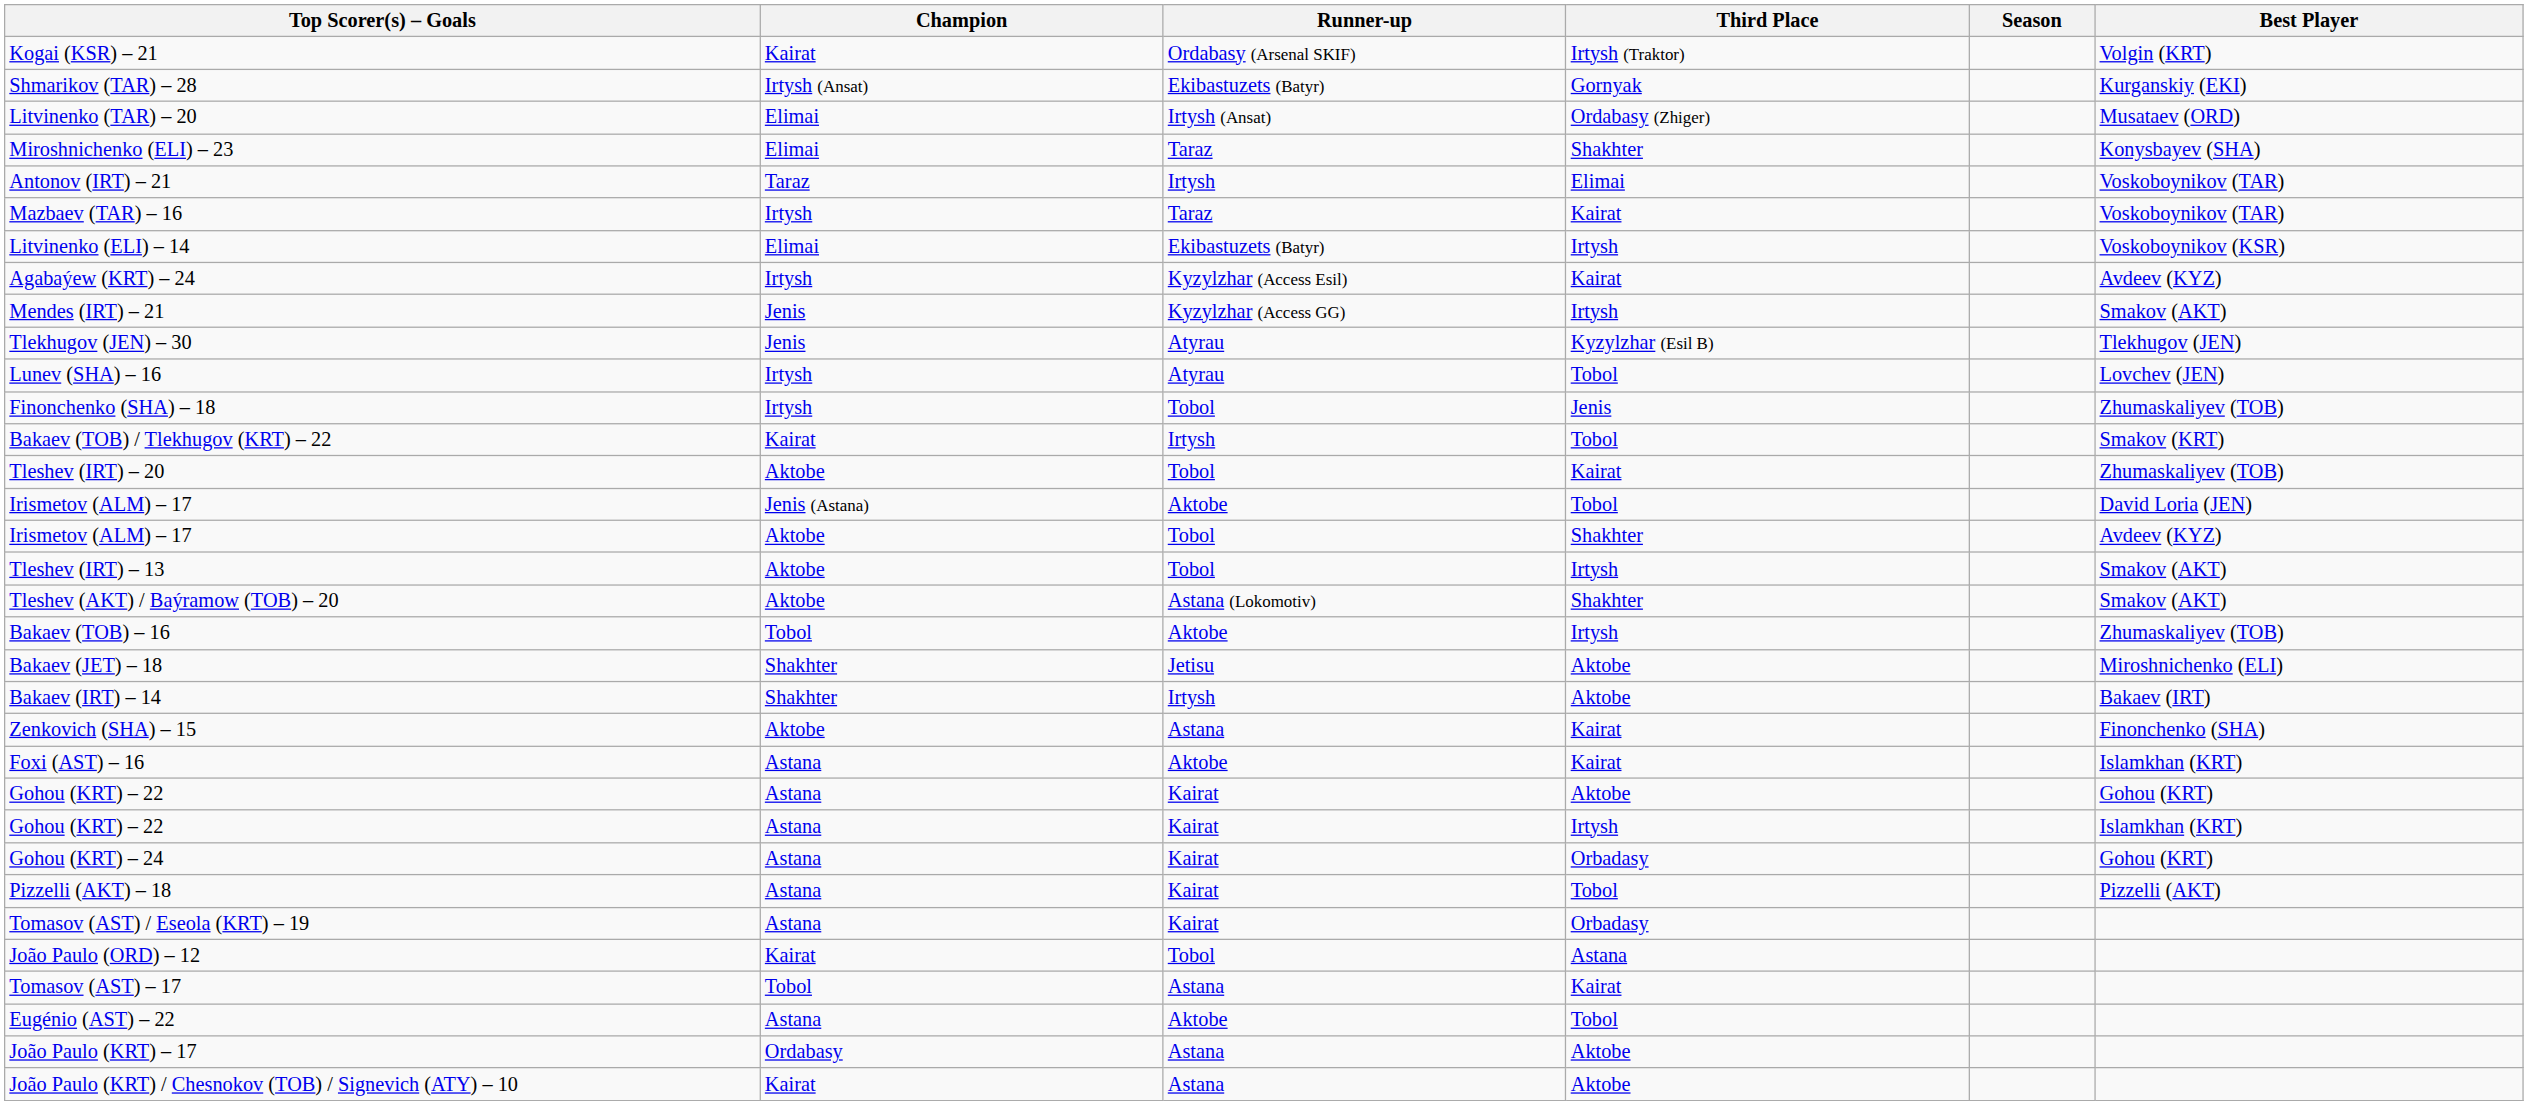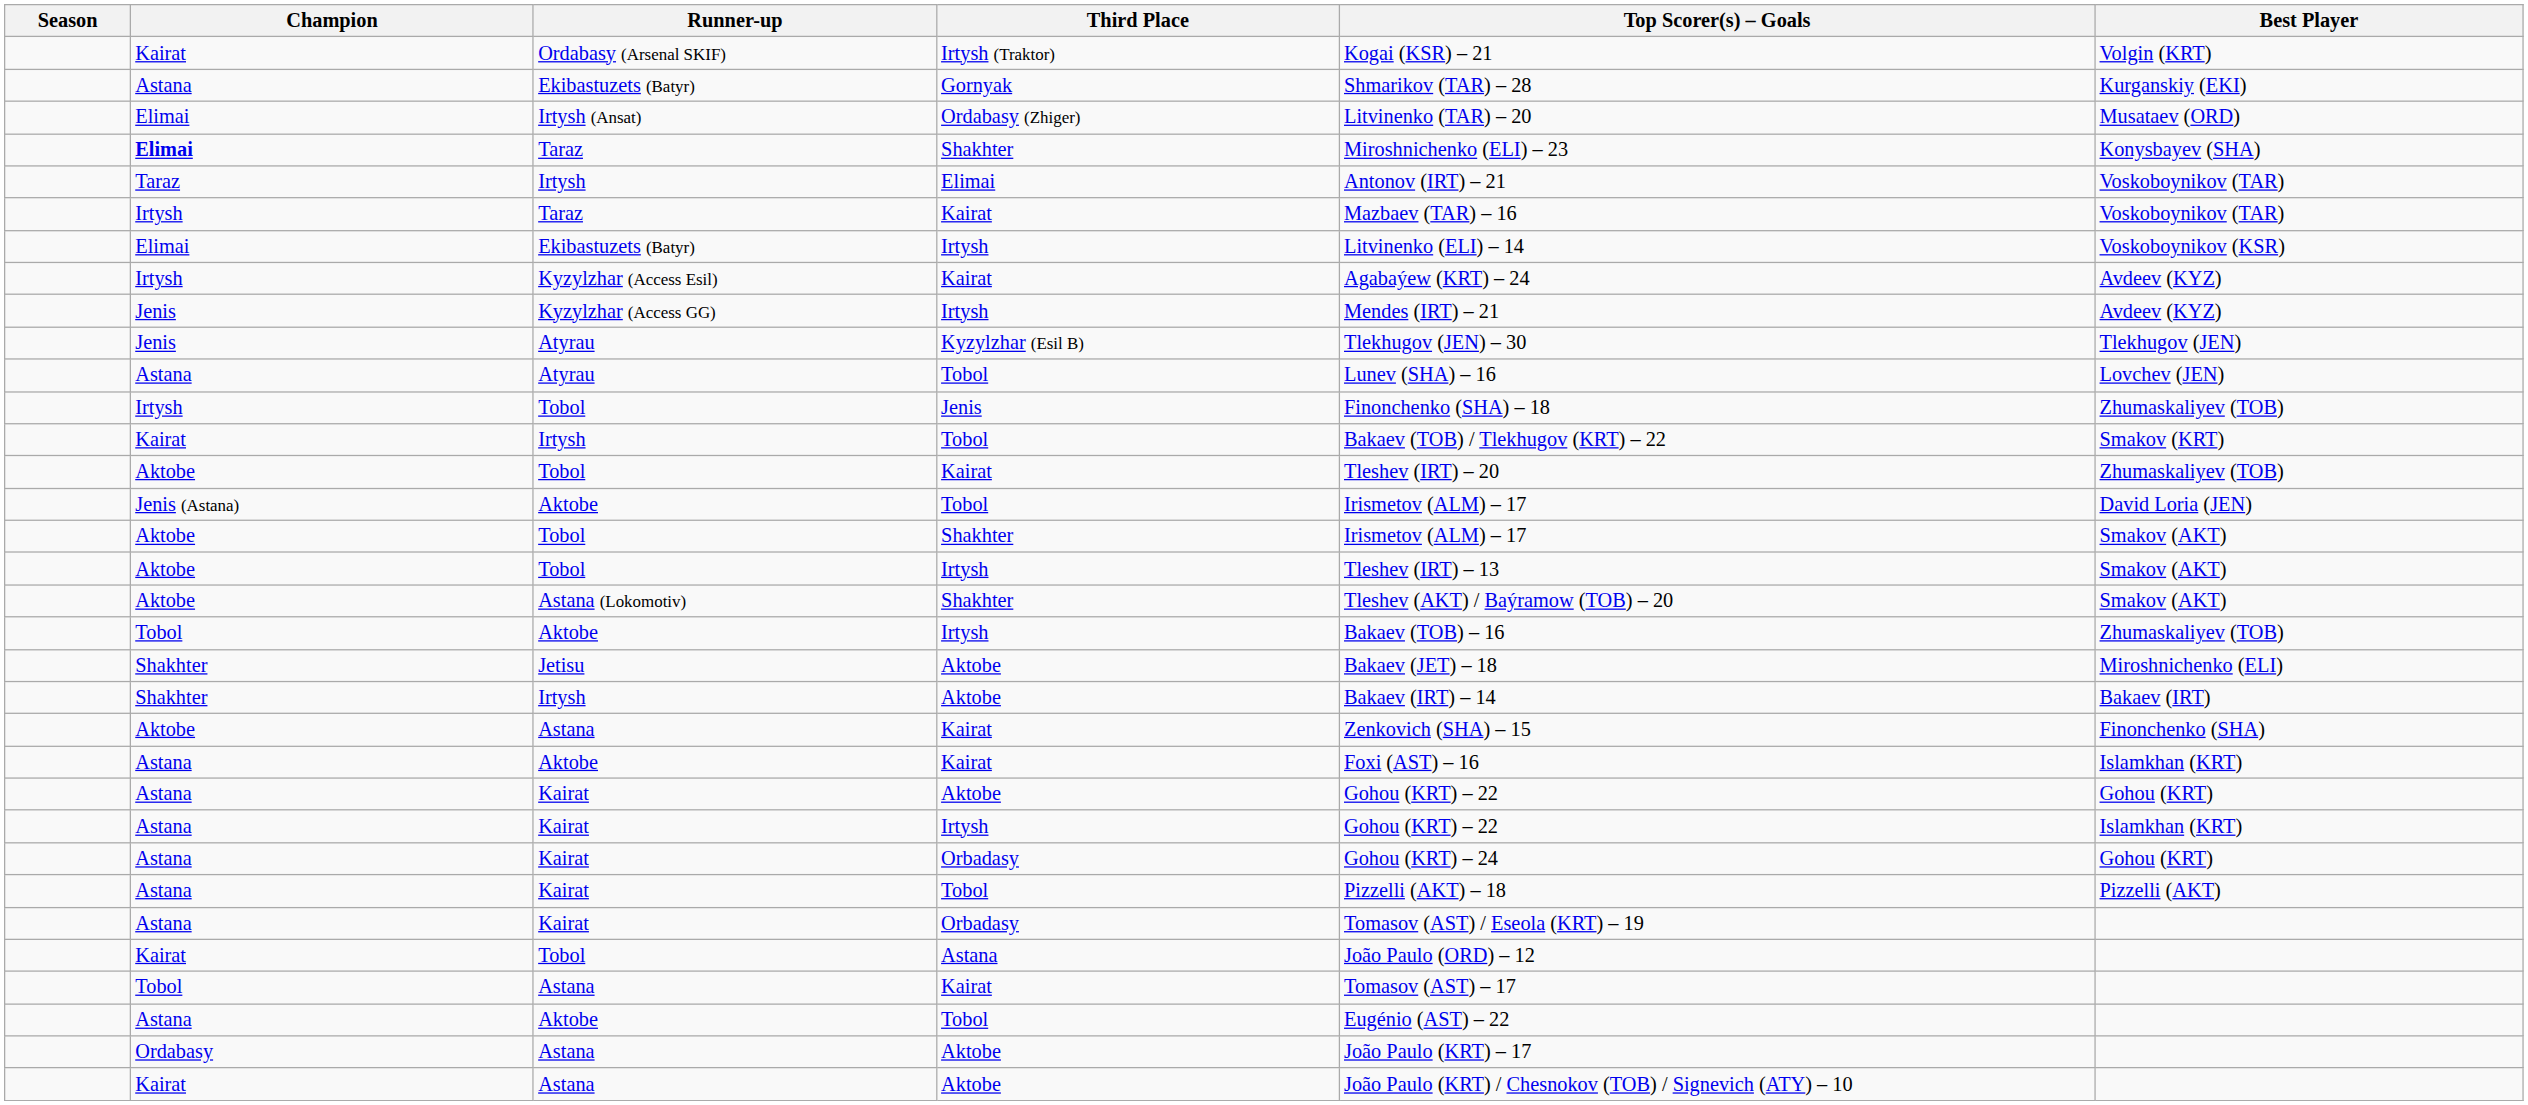columns swapped: Season <-> Top Scorer(s) – Goals
Ekibastuzets (Batyr) / Gornyak | Champion: Irtysh (Ansat) -> Astana
Taraz / Shakhter | Champion: normal -> bold
Kyzylzhar (Access GG) | Best Player: Smakov (AKT) -> Avdeev (KYZ)
Atyrau / Tobol | Champion: Irtysh -> Astana
Tobol / Shakhter | Best Player: Avdeev (KYZ) -> Smakov (AKT)
